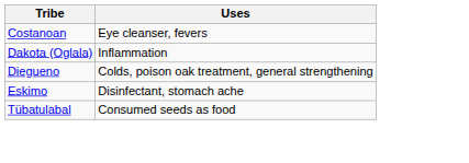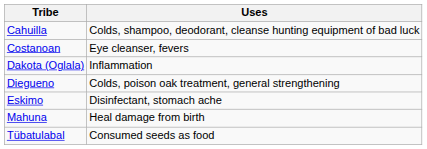+ row: Cahuilla | Colds, shampoo, deodorant, cleanse hunting equipment of bad luck
+ row: Mahuna | Heal damage from birth
